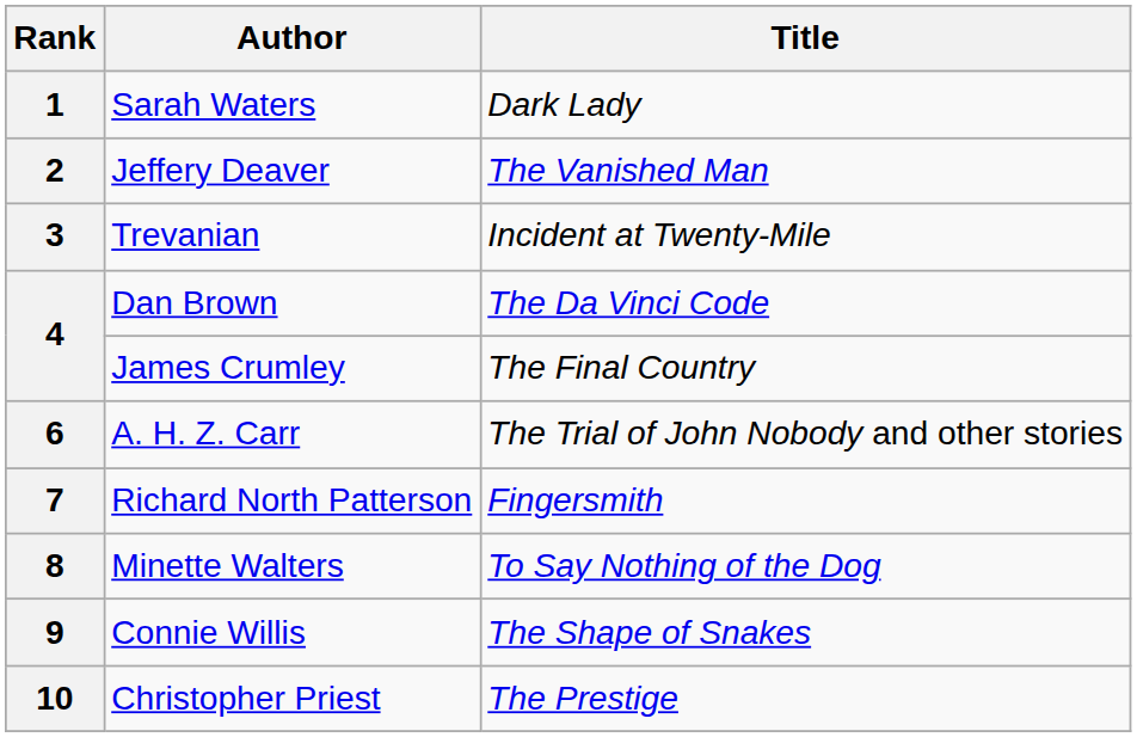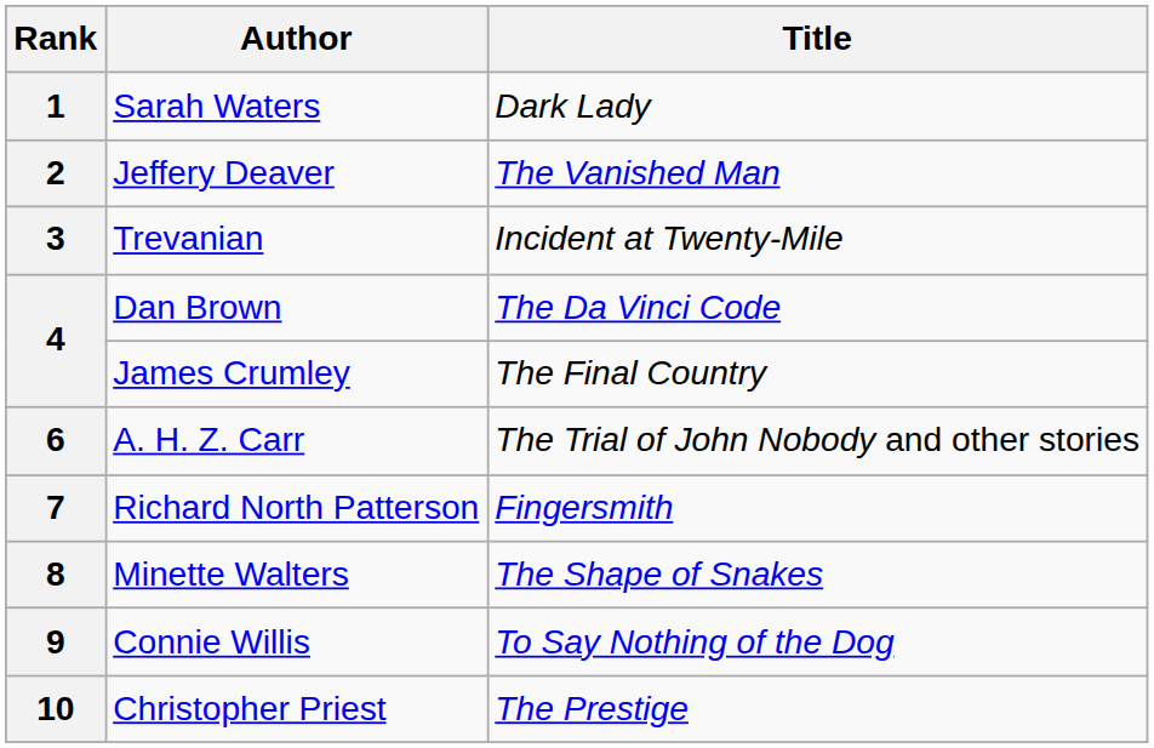8 | Title: To Say Nothing of the Dog -> The Shape of Snakes
9 | Title: The Shape of Snakes -> To Say Nothing of the Dog
